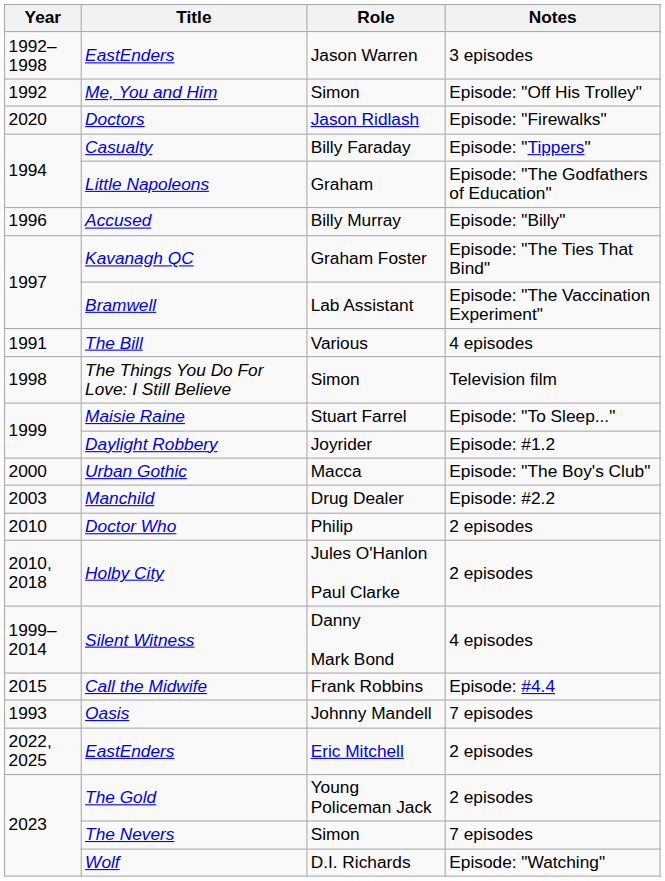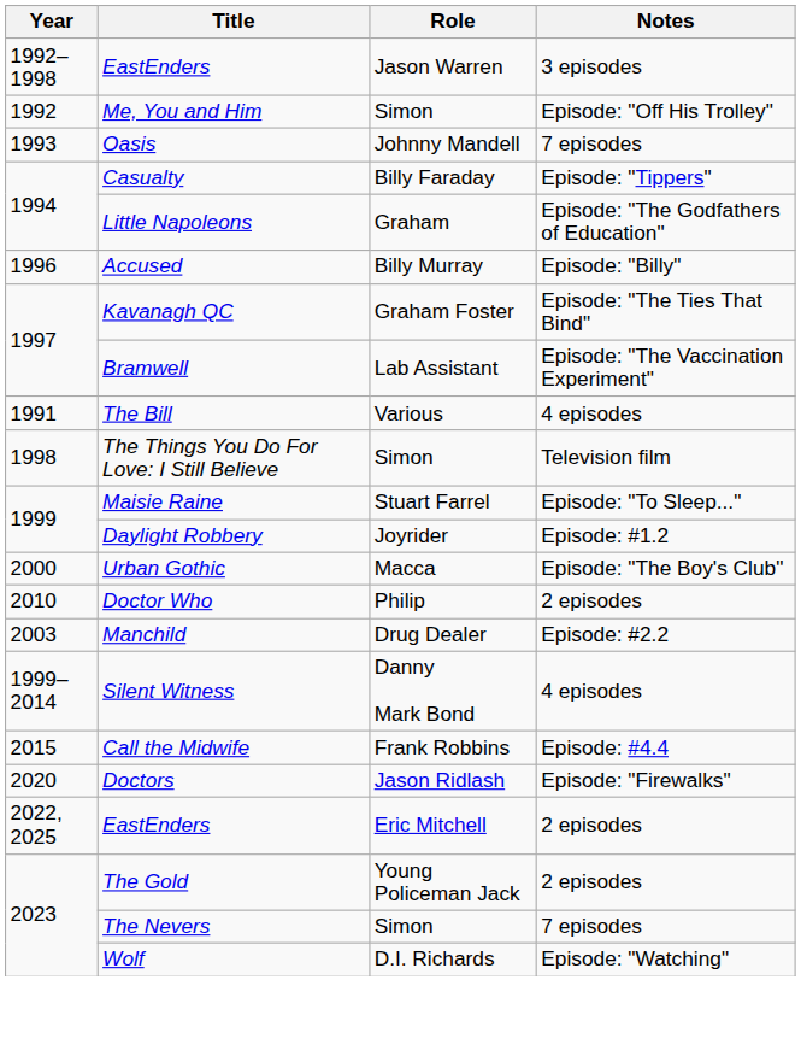rows swapped: Oasis <-> Doctors
rows swapped: Manchild <-> Doctor Who
- row: 2010, 2018 | Holby City | Jules O'Hanlon Paul Clarke | 2 episodes
